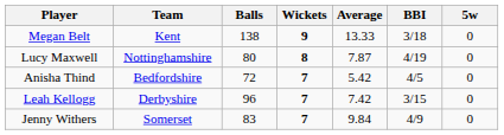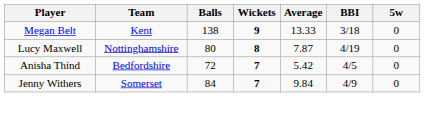- row: Leah Kellogg | Derbyshire | 96 | 7 | 7.42 | 3/15 | 0
Jenny Withers | Balls: 83 -> 84
